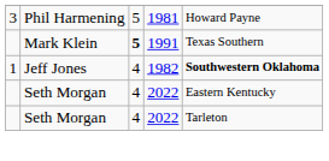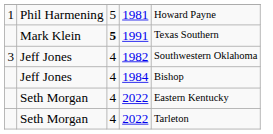1981 | column 1: 3 -> 1
1982 | column 1: 1 -> 3
1982 | column 5: bold -> normal
+ row: Jeff Jones | 4 | 1984 | Bishop
